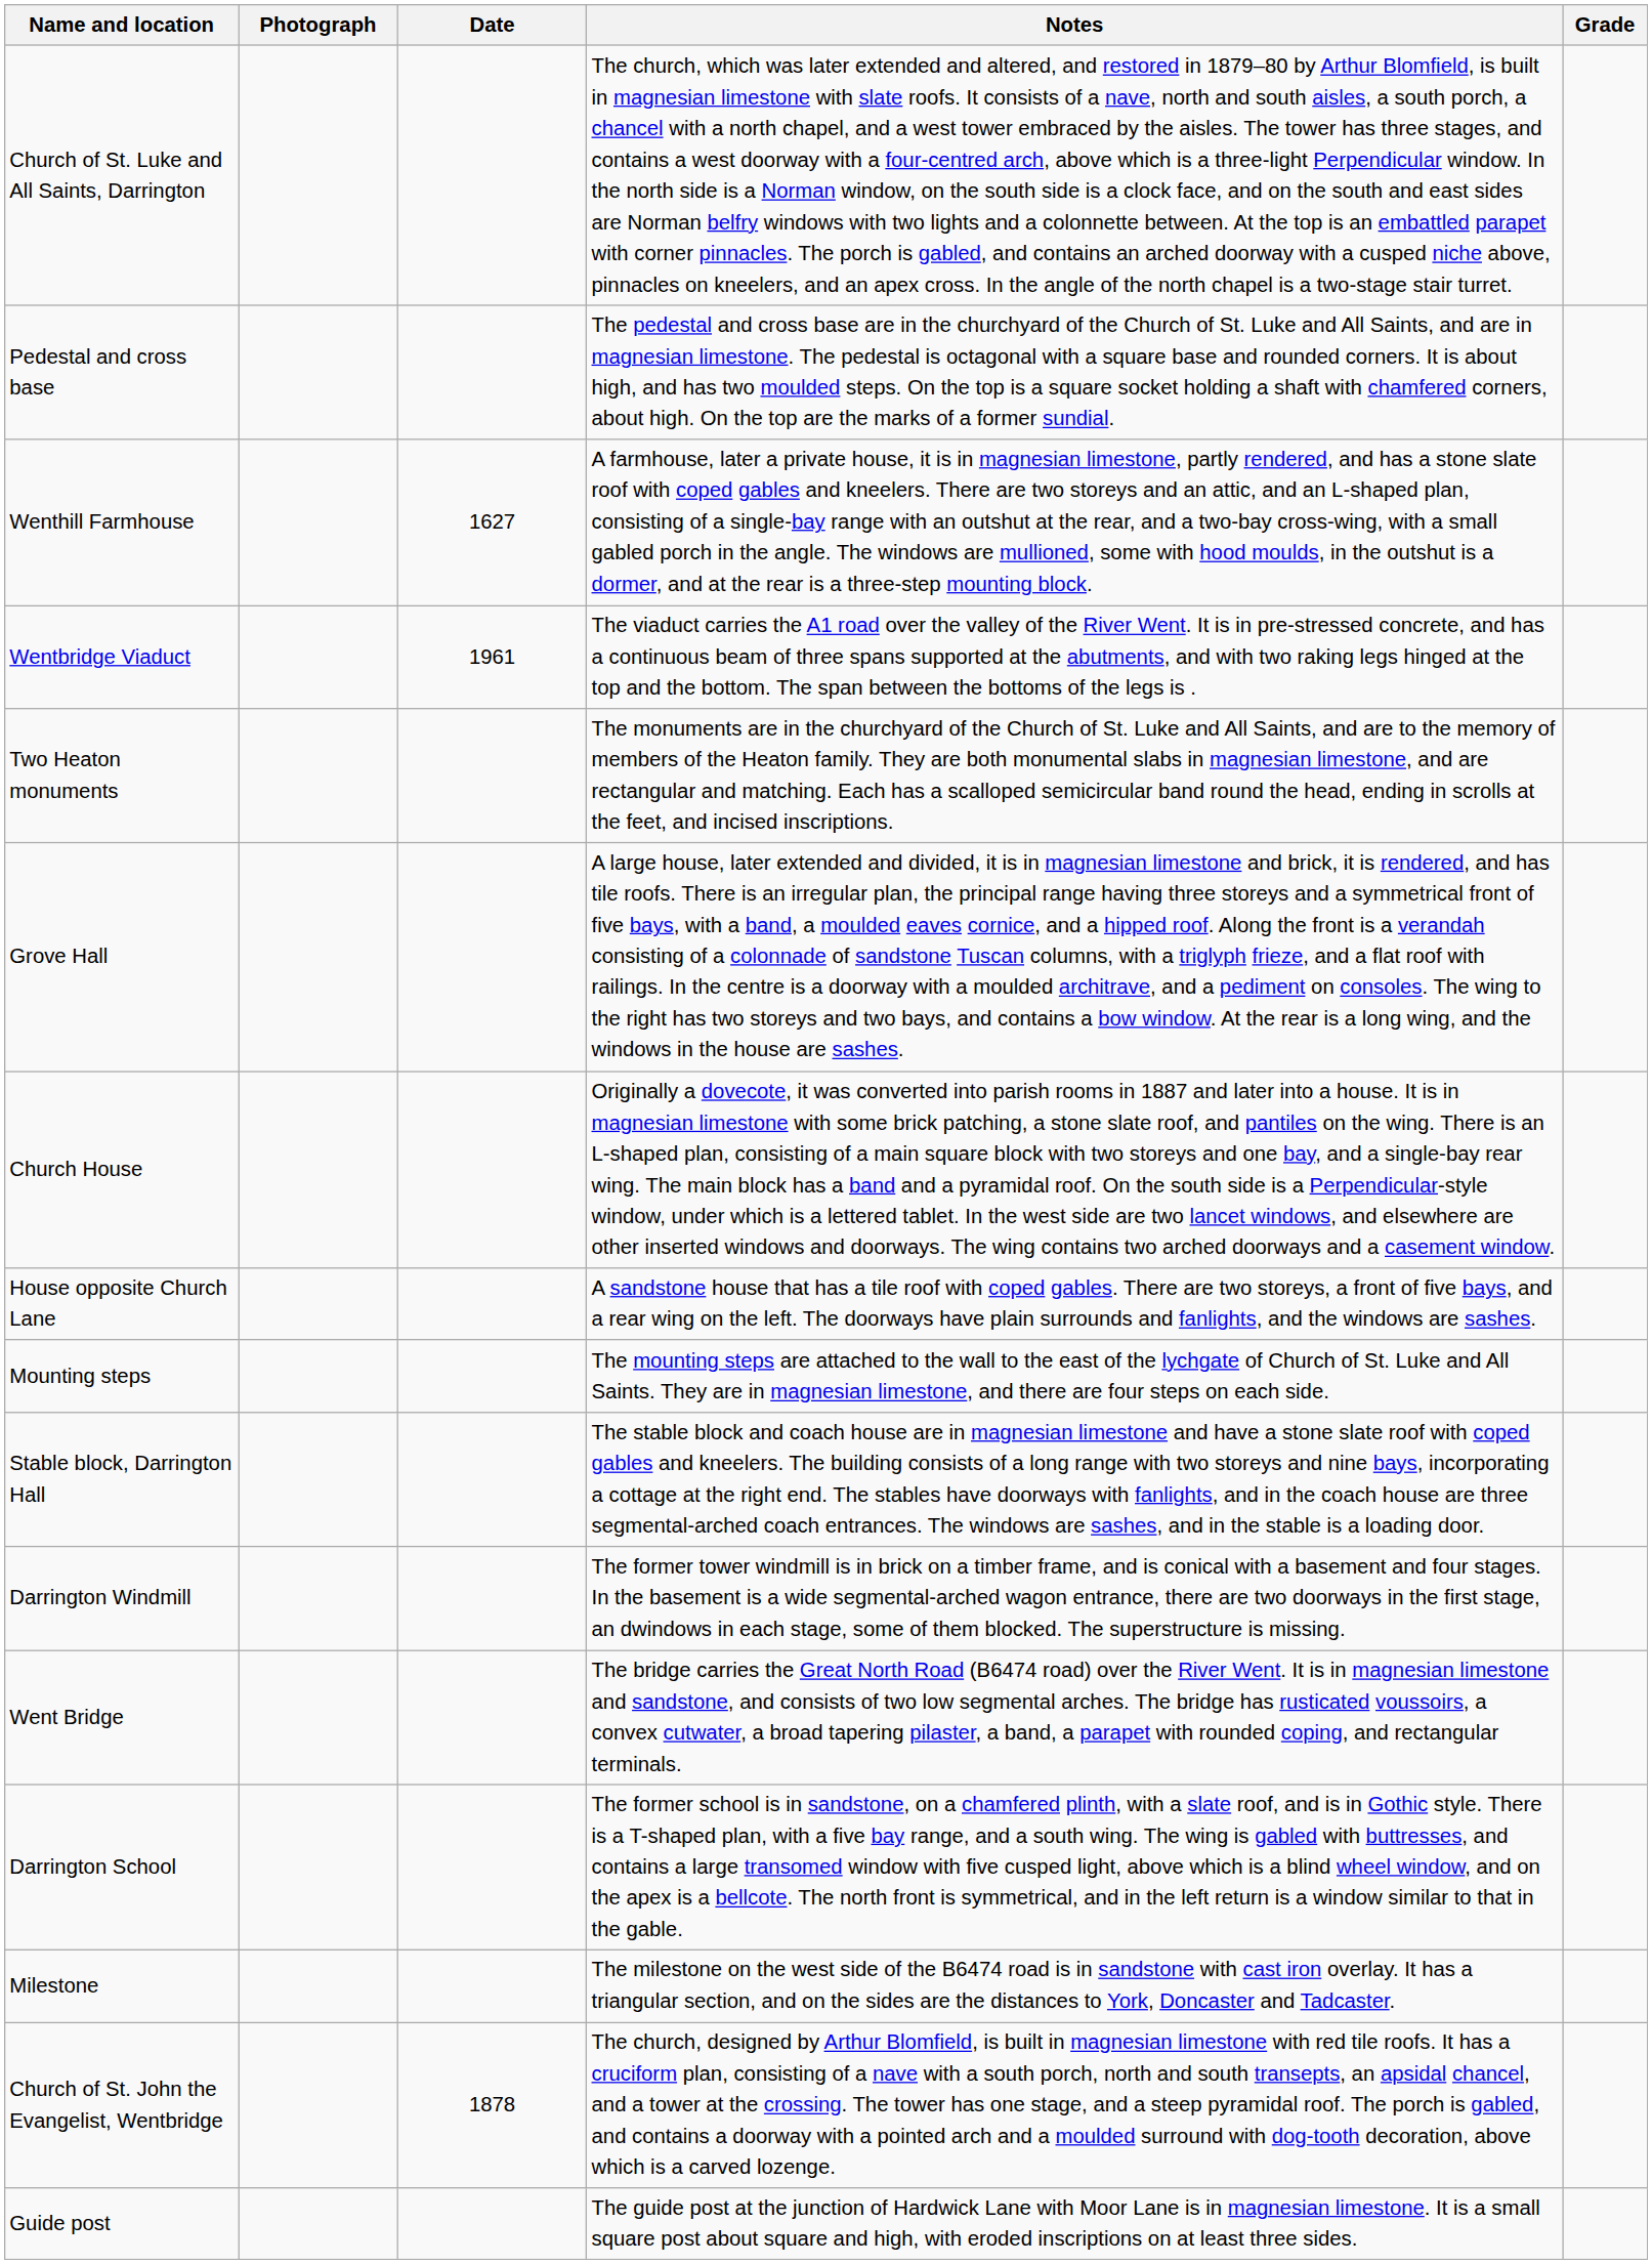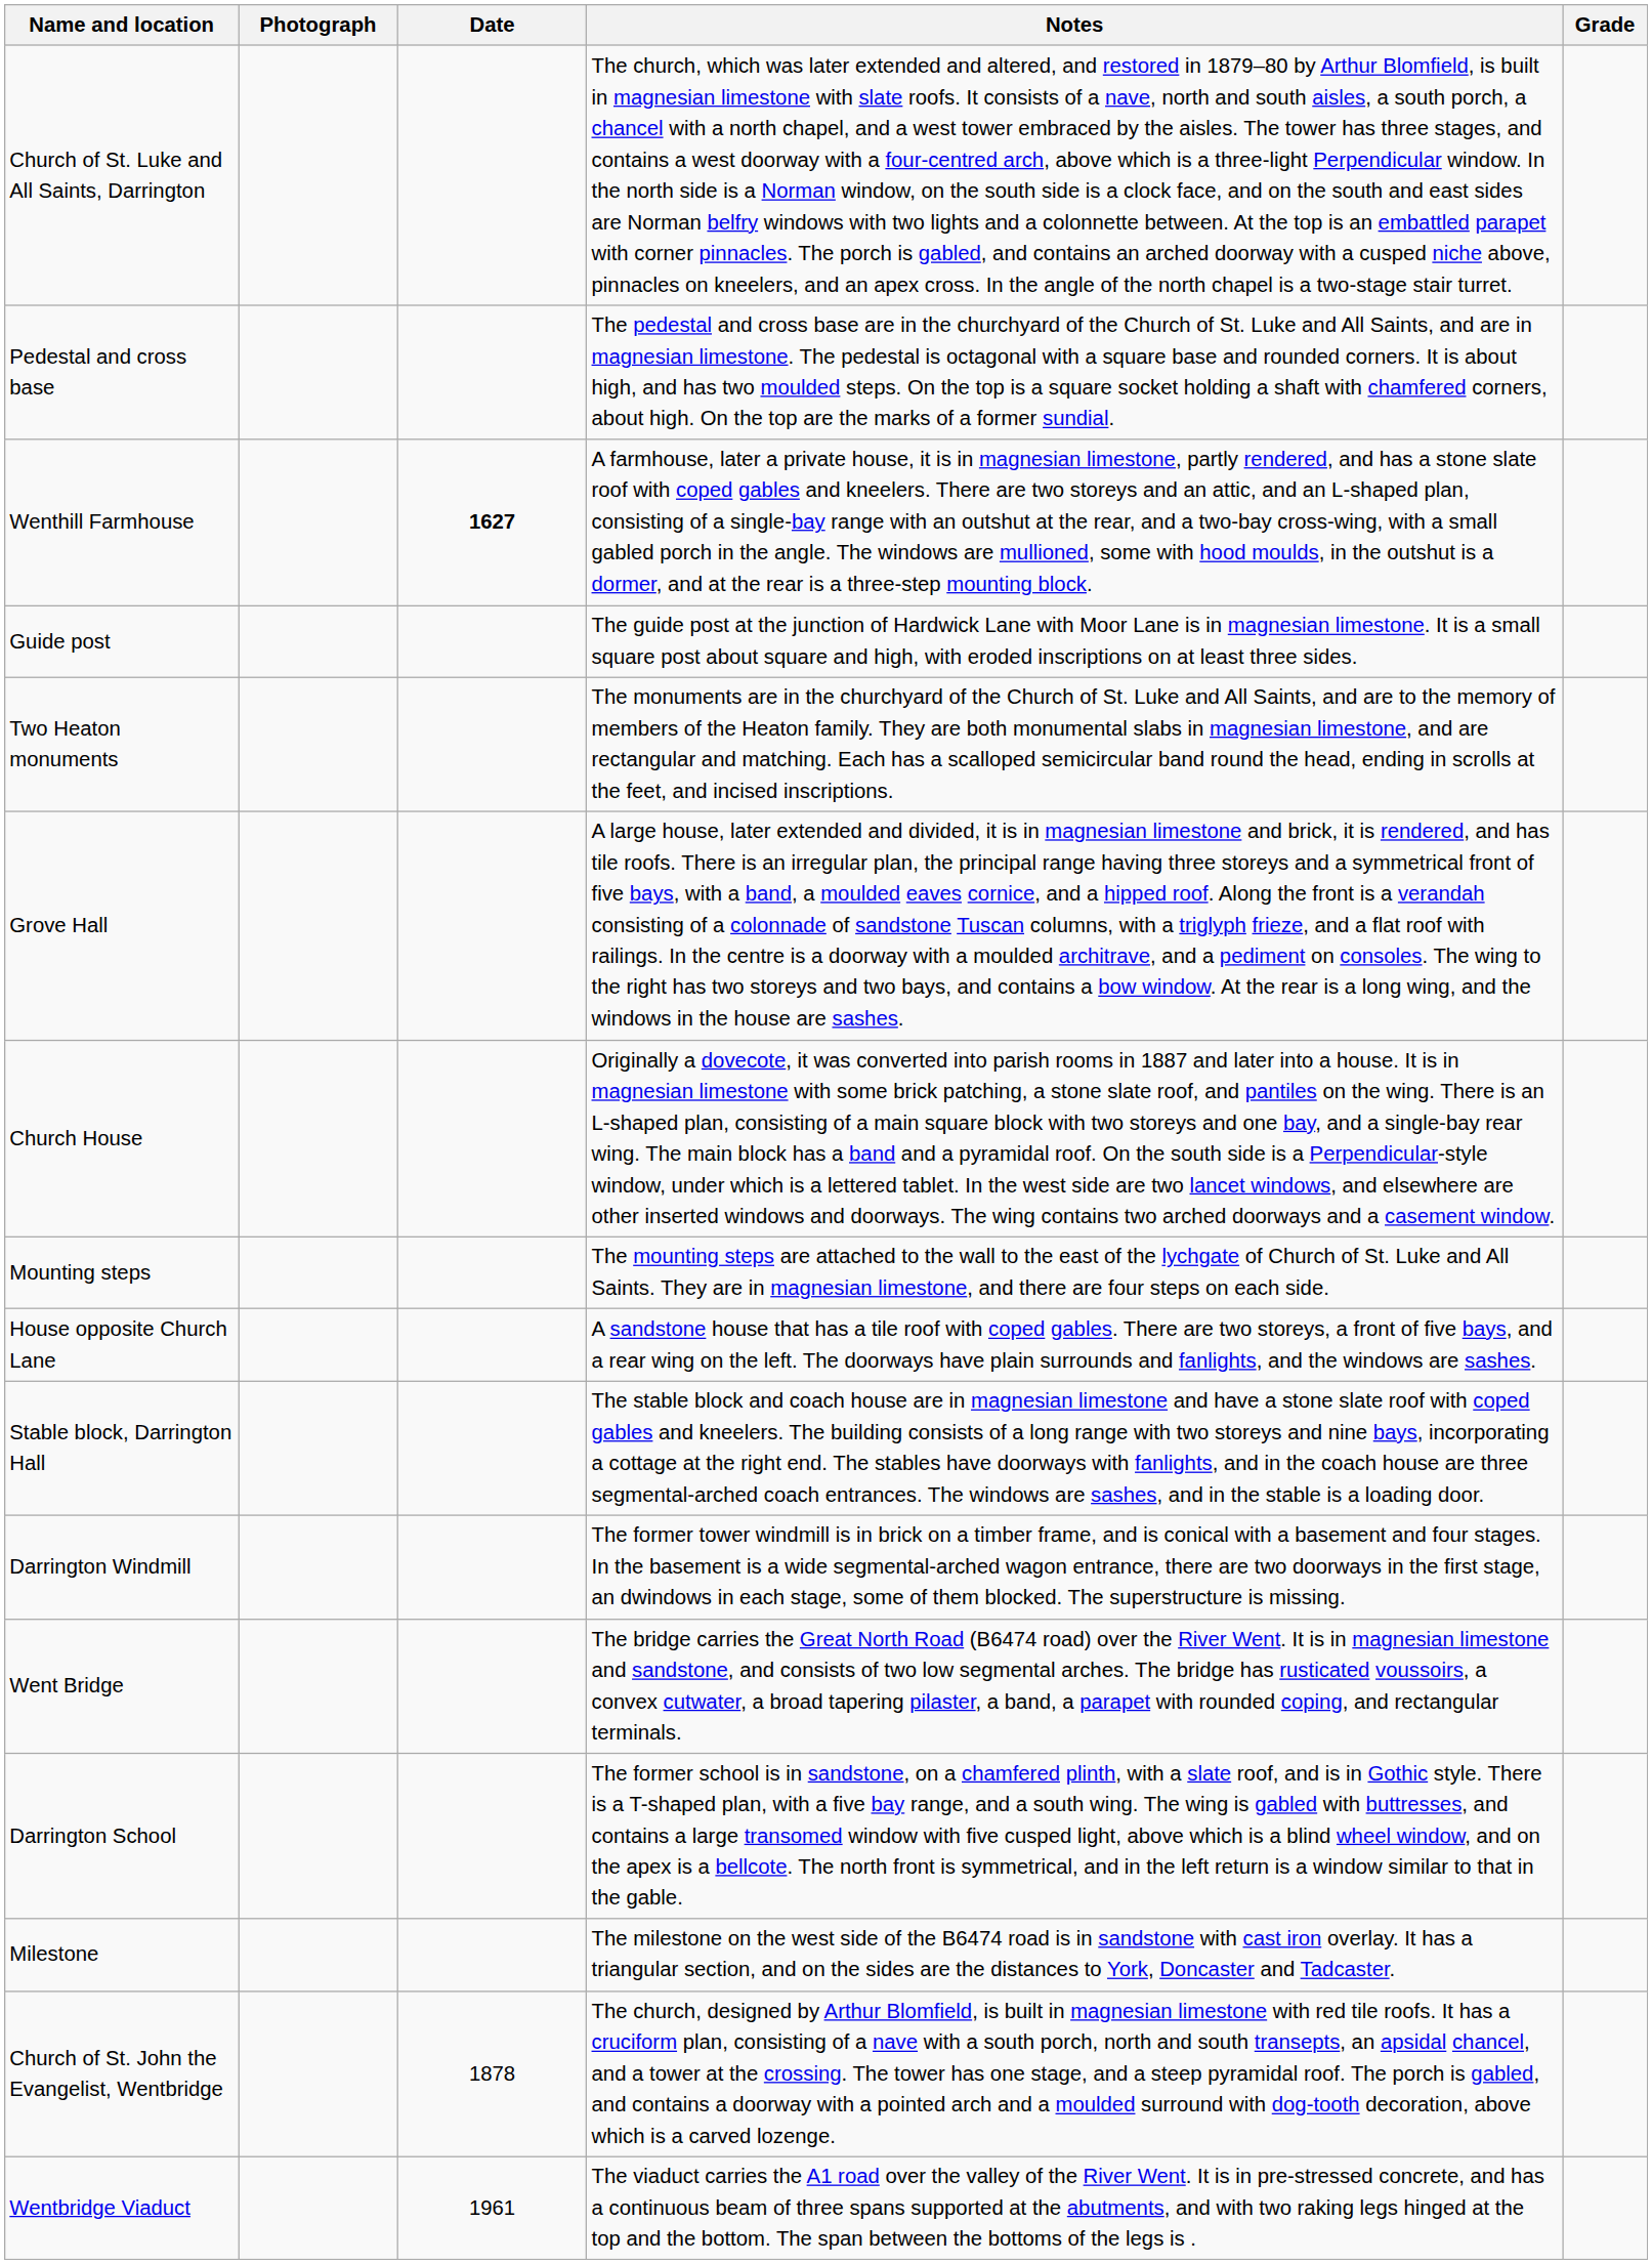Wenthill Farmhouse | Date: normal -> bold
rows swapped: Guide post <-> Wentbridge Viaduct
rows swapped: Mounting steps <-> House opposite Church Lane
